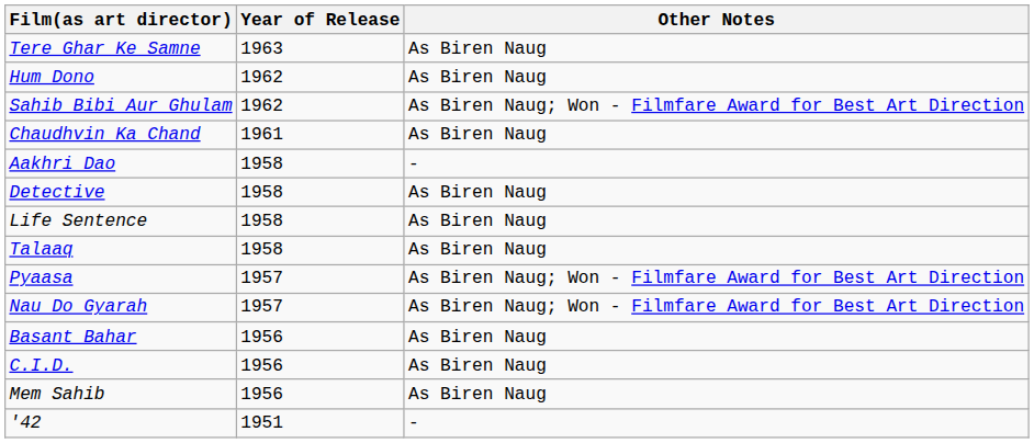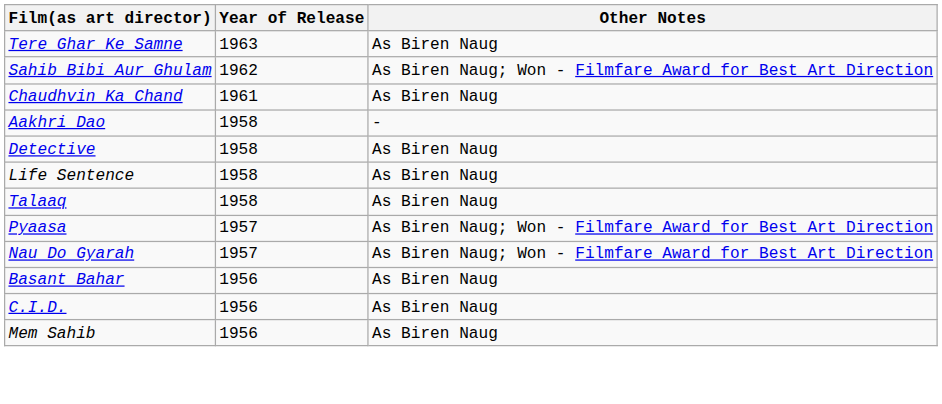- row: Hum Dono | 1962 | As Biren Naug
- row: '42 | 1951 | -
